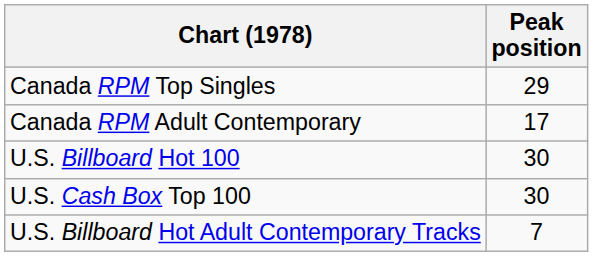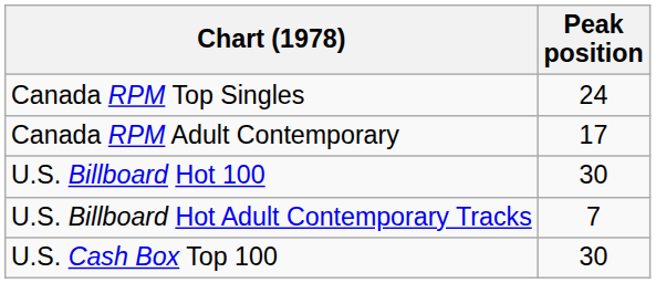Canada RPM Top Singles | Peak position: 29 -> 24
rows swapped: U.S. Billboard Hot Adult Contemporary Tracks <-> U.S. Cash Box Top 100
